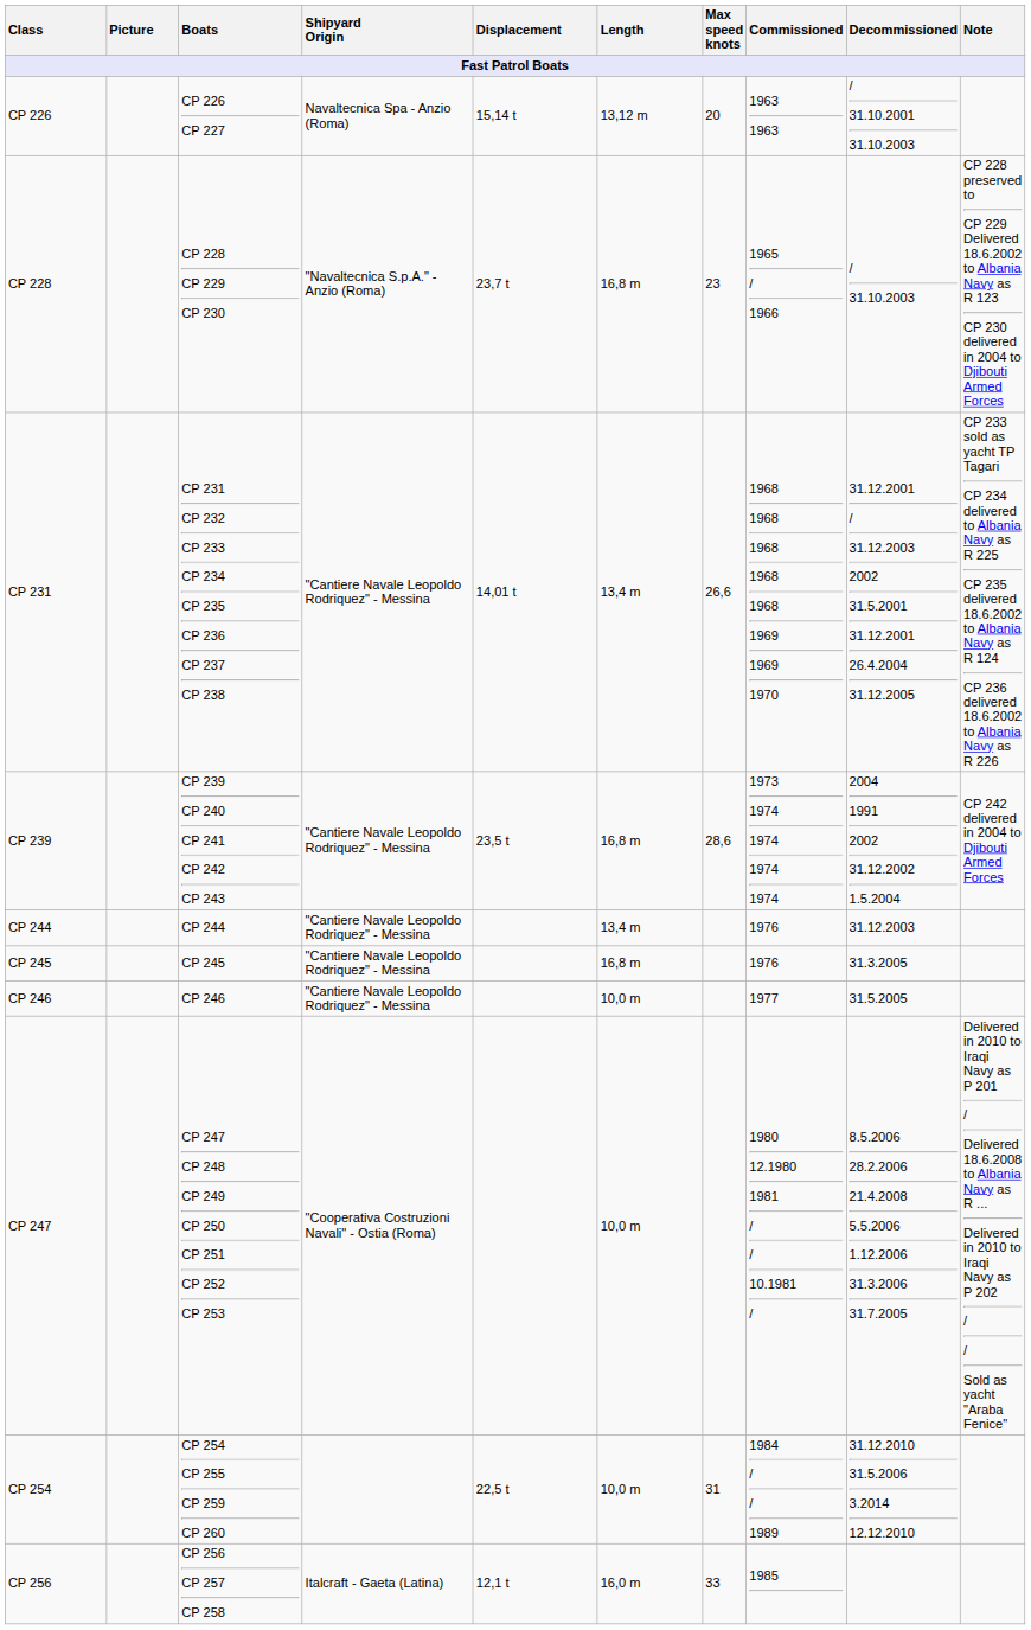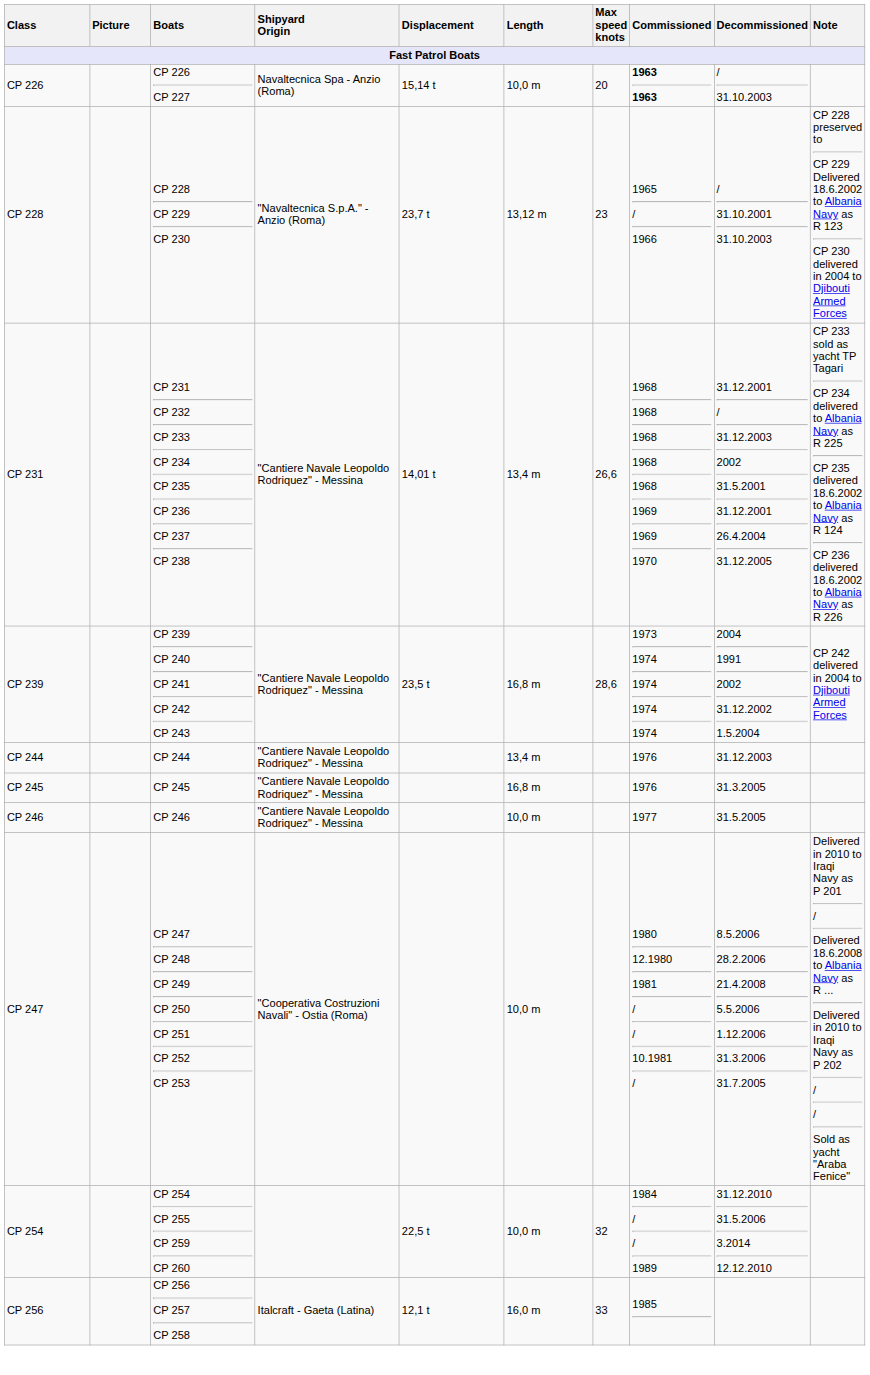CP 226 | Length: 13,12 m -> 10,0 m
CP 226 | Commissioned: normal -> bold
CP 226 | Decommissioned: / 31.10.2001 31.10.2003 -> / 31.10.2003
CP 228 | Length: 16,8 m -> 13,12 m
CP 228 | Decommissioned: / 31.10.2003 -> / 31.10.2001 31.10.2003
CP 254 | Max speed knots: 31 -> 32
